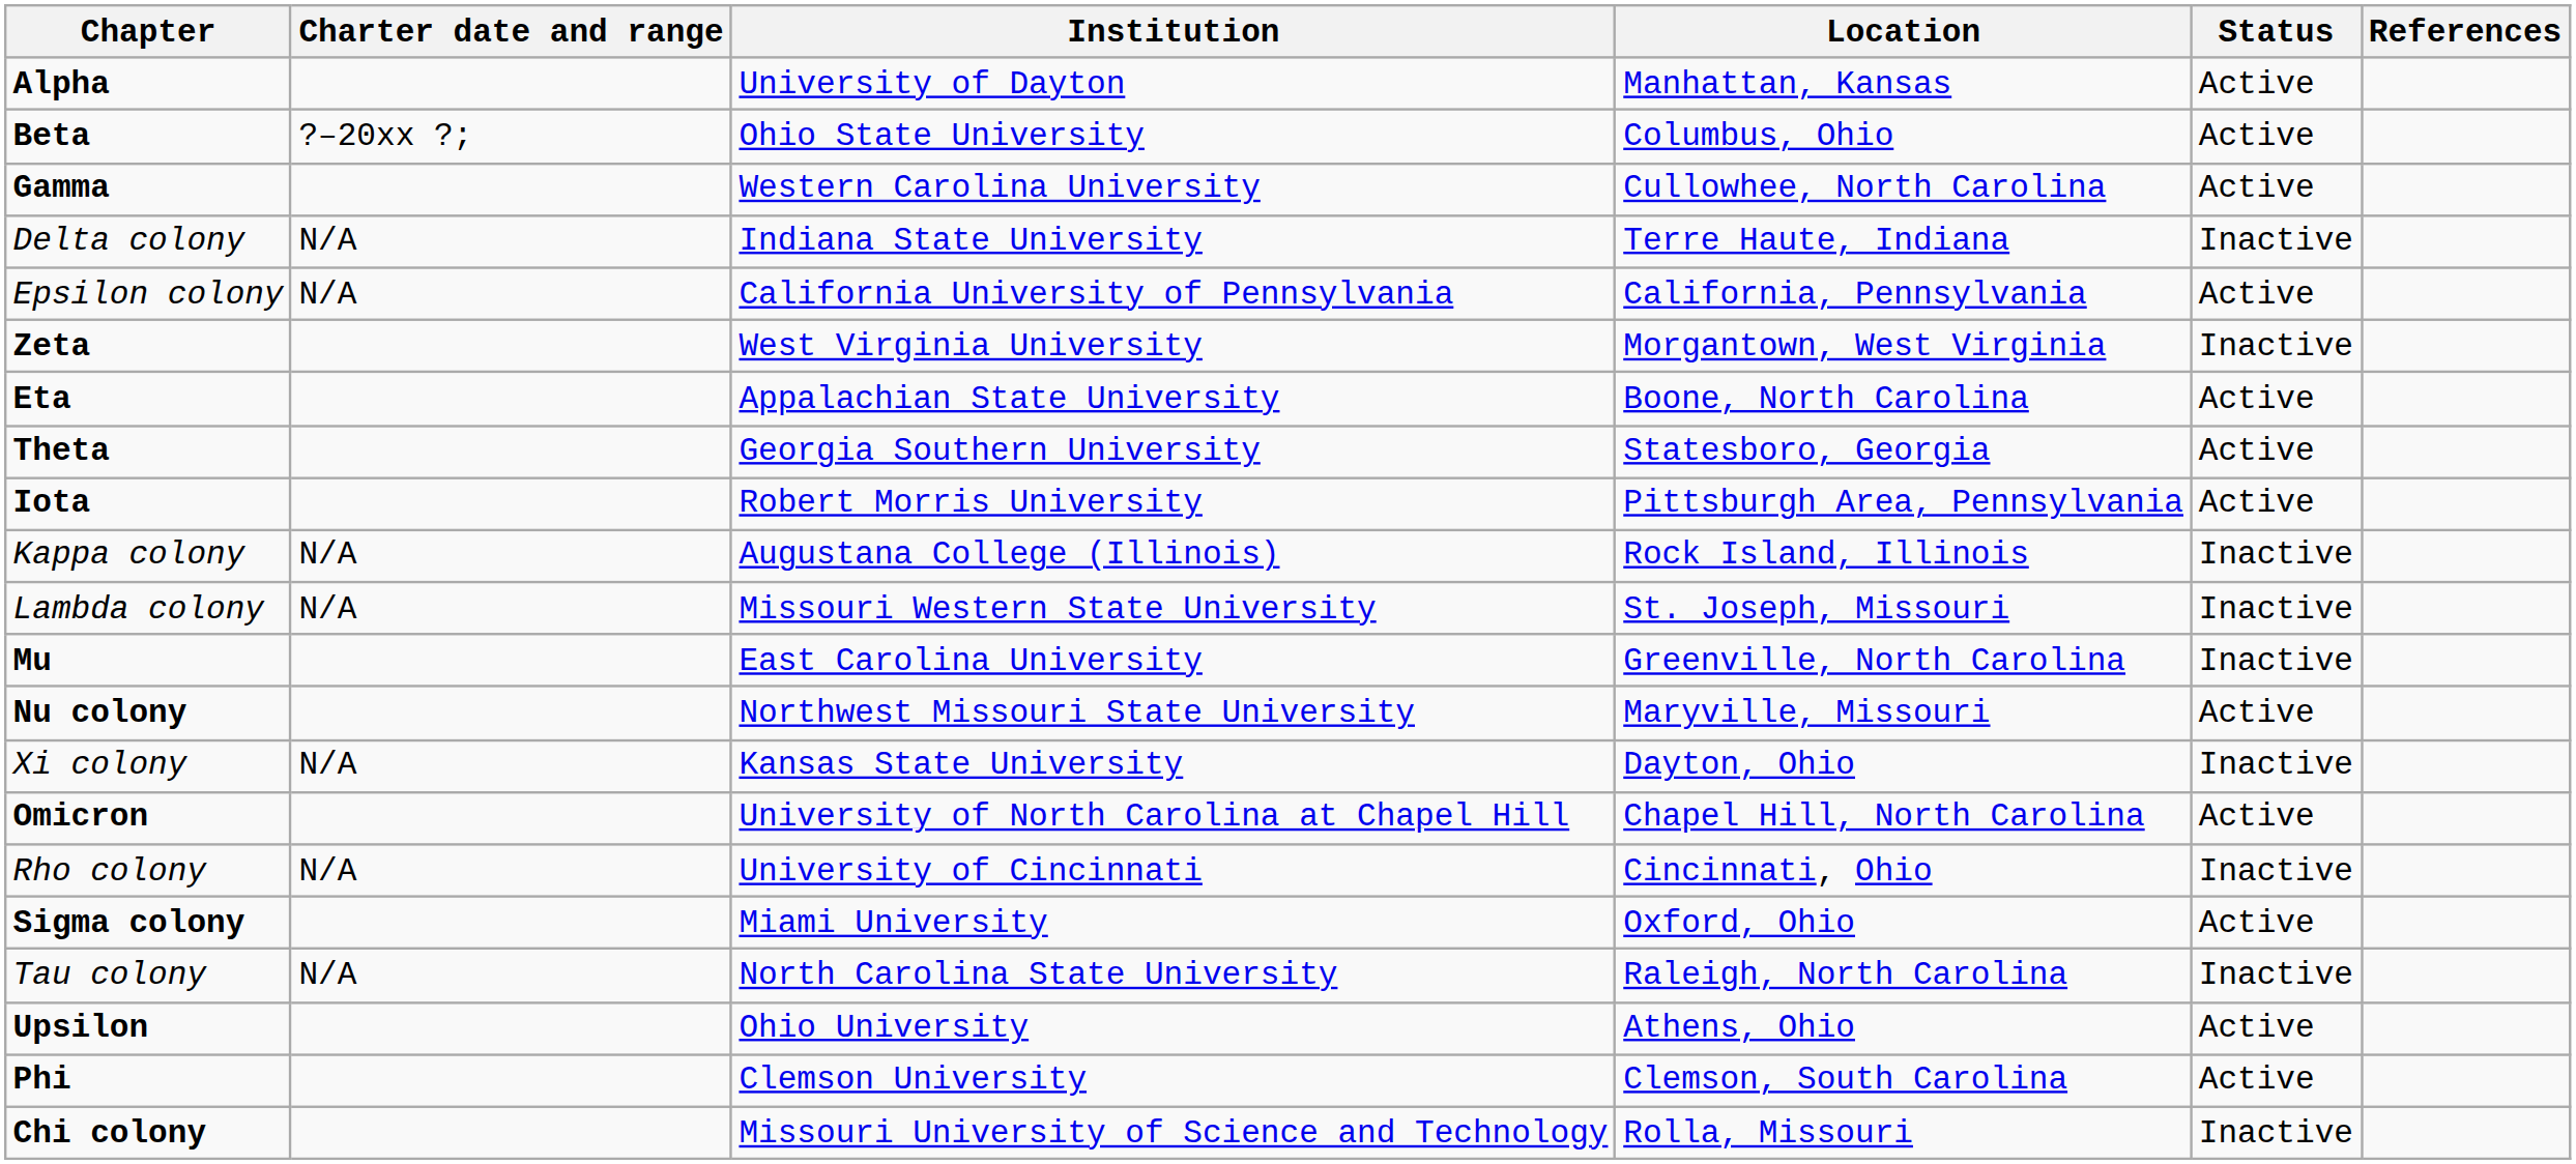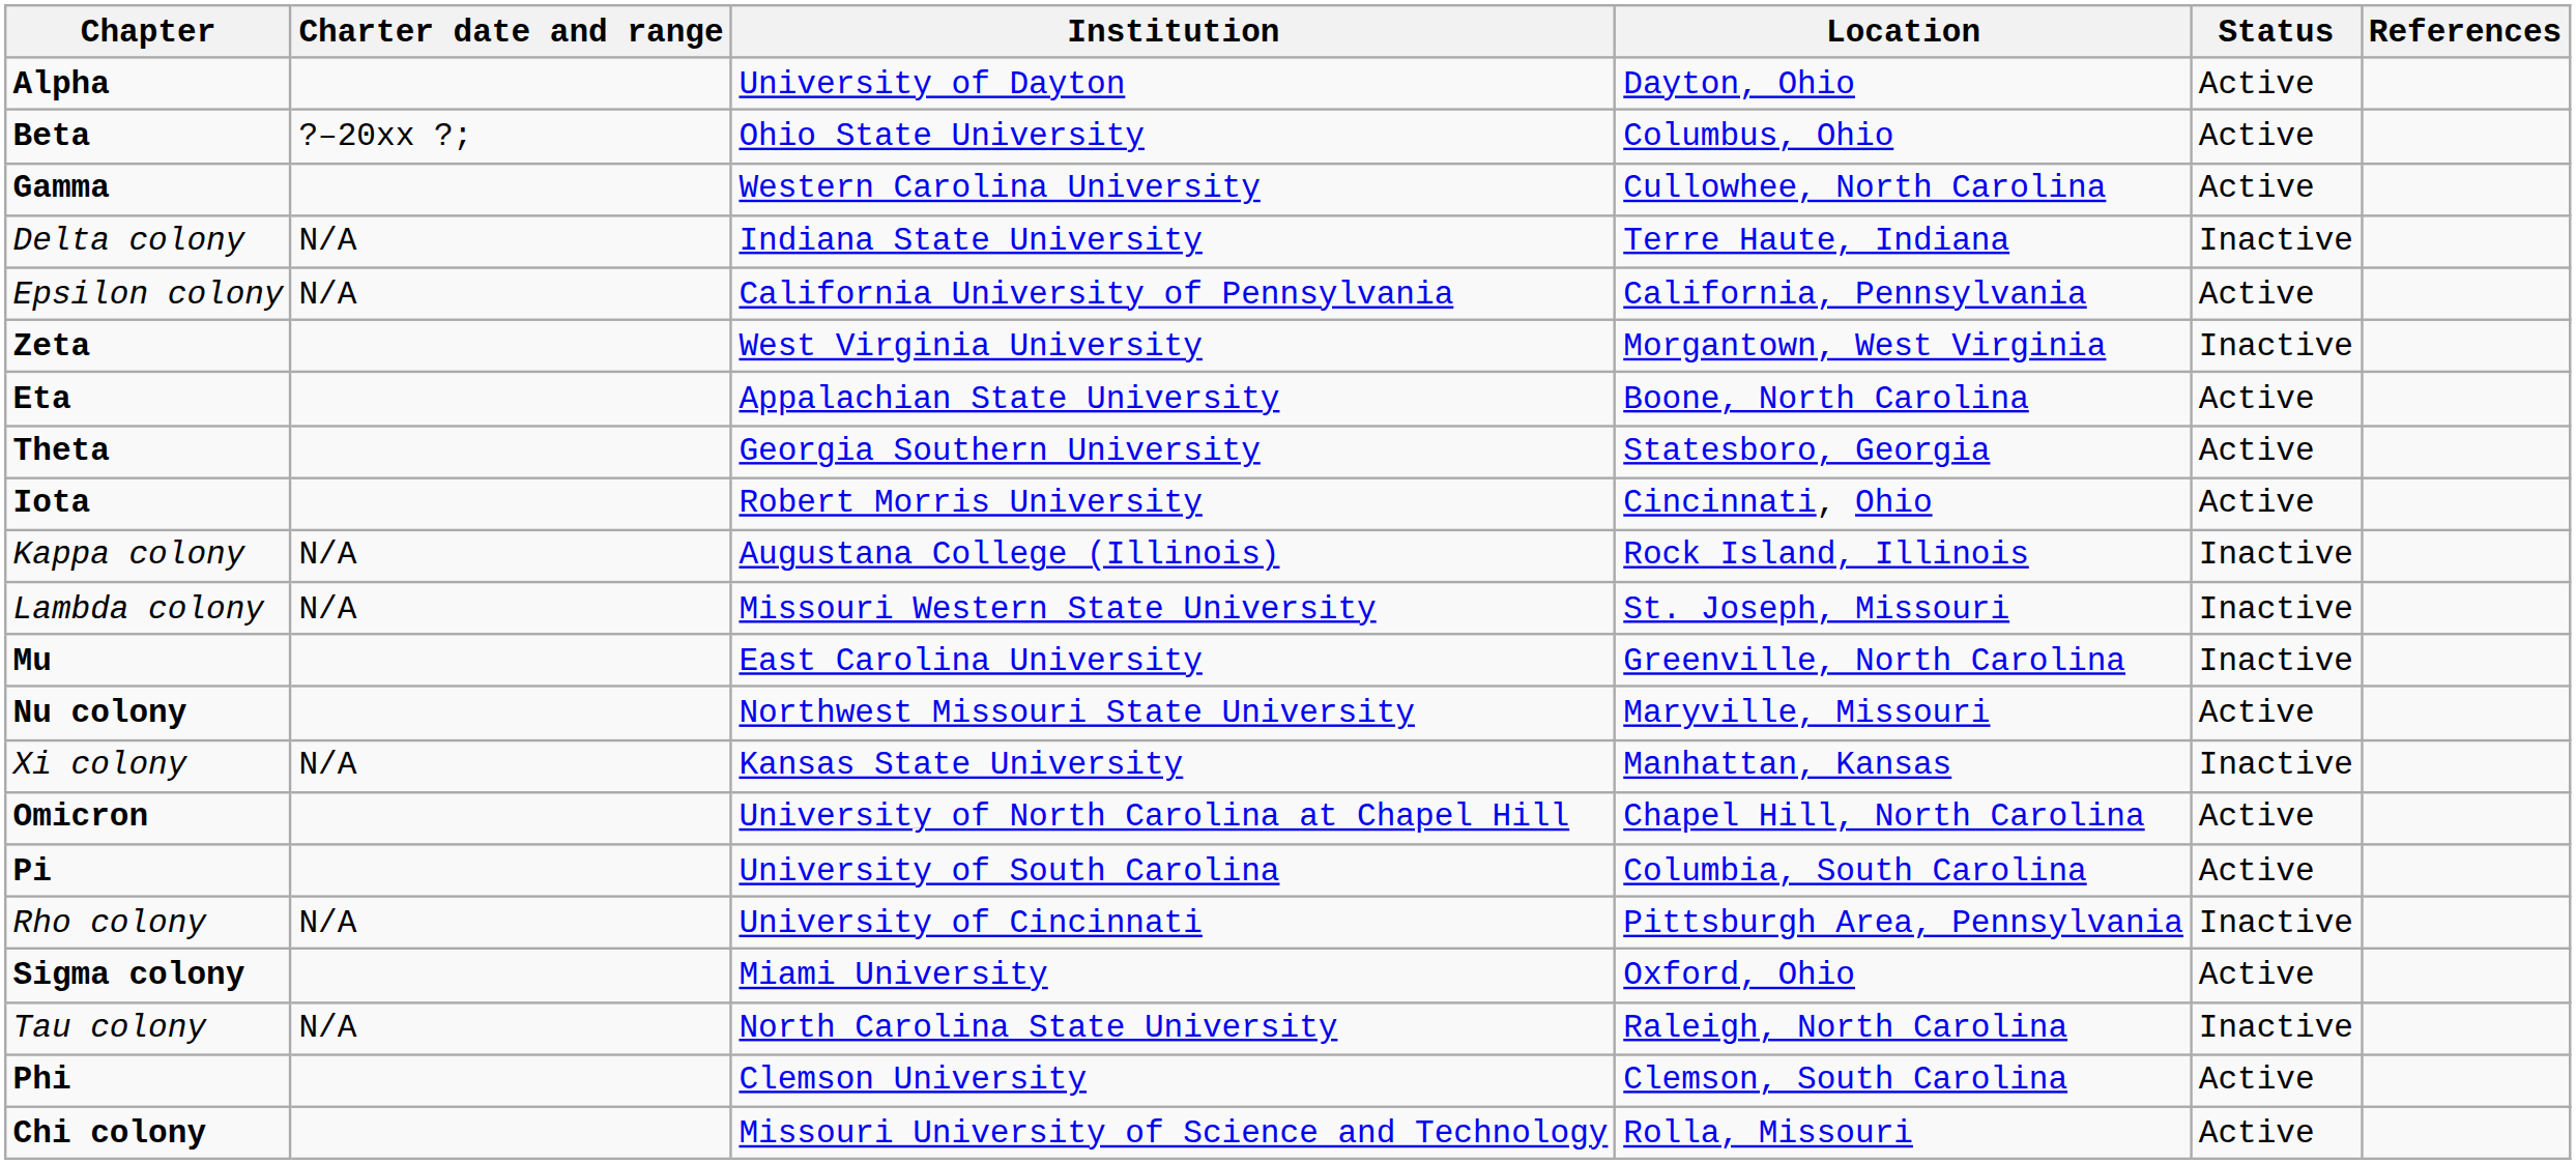Alpha | Location: Manhattan, Kansas -> Dayton, Ohio
Iota | Location: Pittsburgh Area, Pennsylvania -> Cincinnati, Ohio
Xi colony | Location: Dayton, Ohio -> Manhattan, Kansas
+ row: Pi | University of South Carolina | Columbia, South Carolina | Active
Rho colony | Location: Cincinnati, Ohio -> Pittsburgh Area, Pennsylvania
- row: Upsilon | Ohio University | Athens, Ohio | Active
Chi colony | Status: Inactive -> Active
